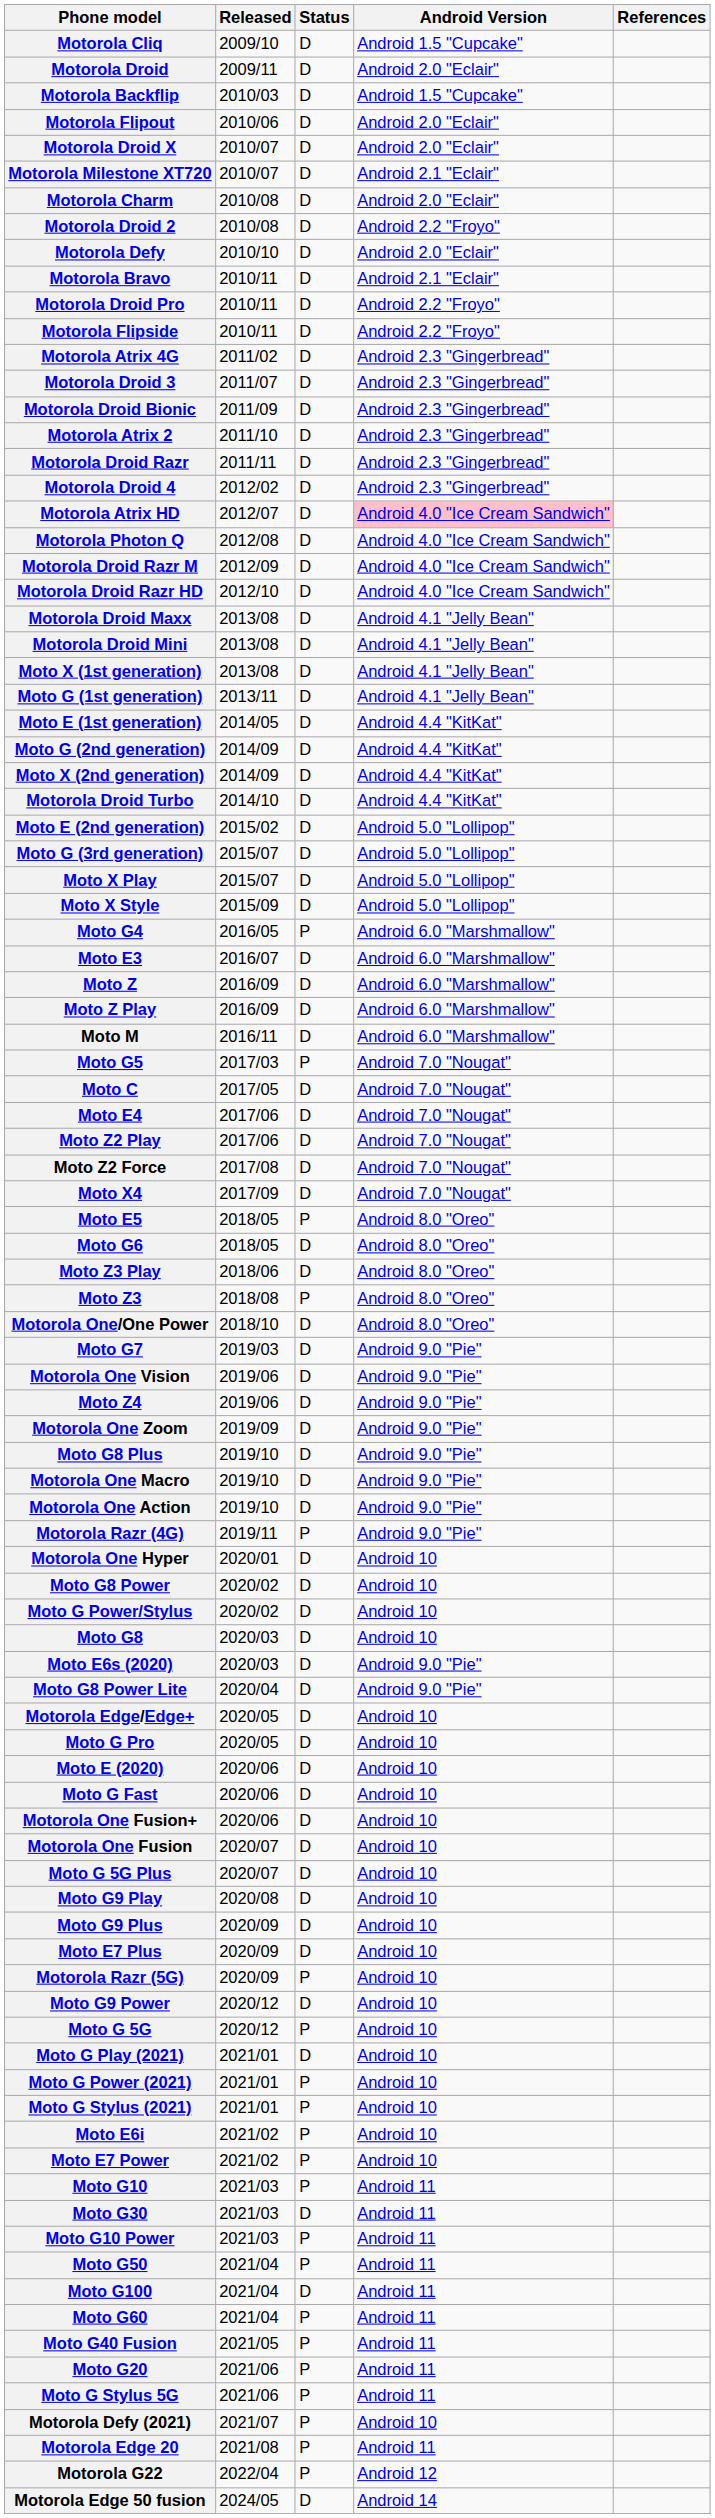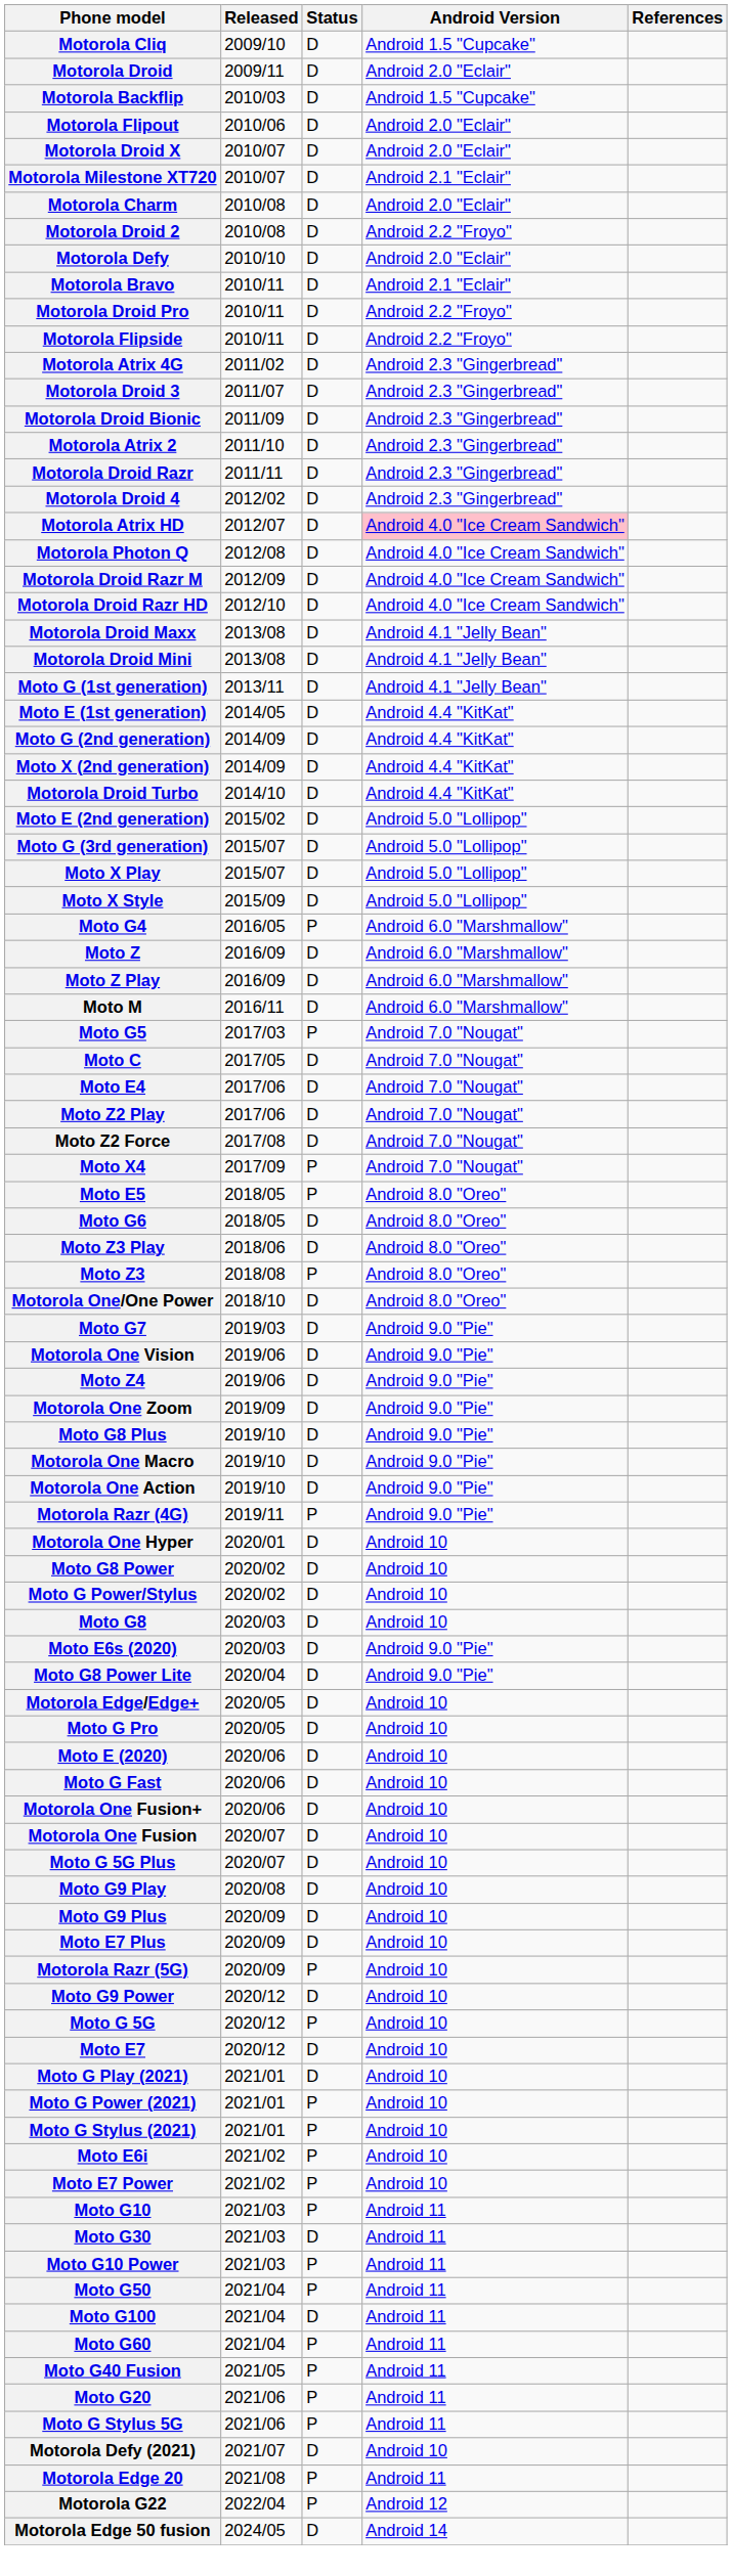- row: Moto X (1st generation) | 2013/08 | D | Android 4.1 "Jelly Bean"
- row: Moto E3 | 2016/07 | D | Android 6.0 "Marshmallow"
Moto X4 | Status: D -> P
+ row: Moto E7 | 2020/12 | D | Android 10
Motorola Defy (2021) | Status: P -> D
